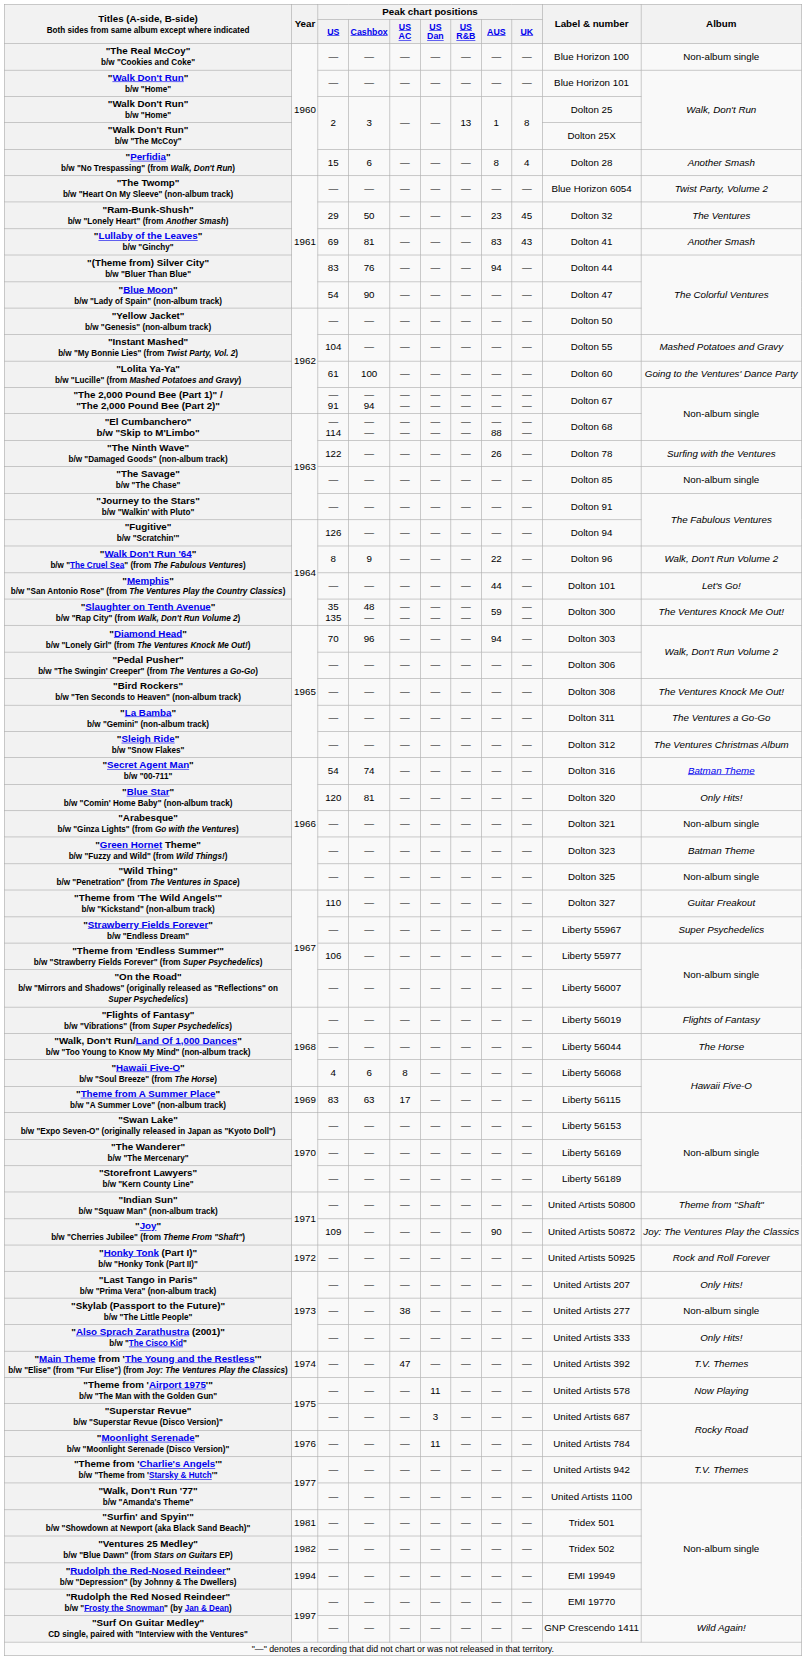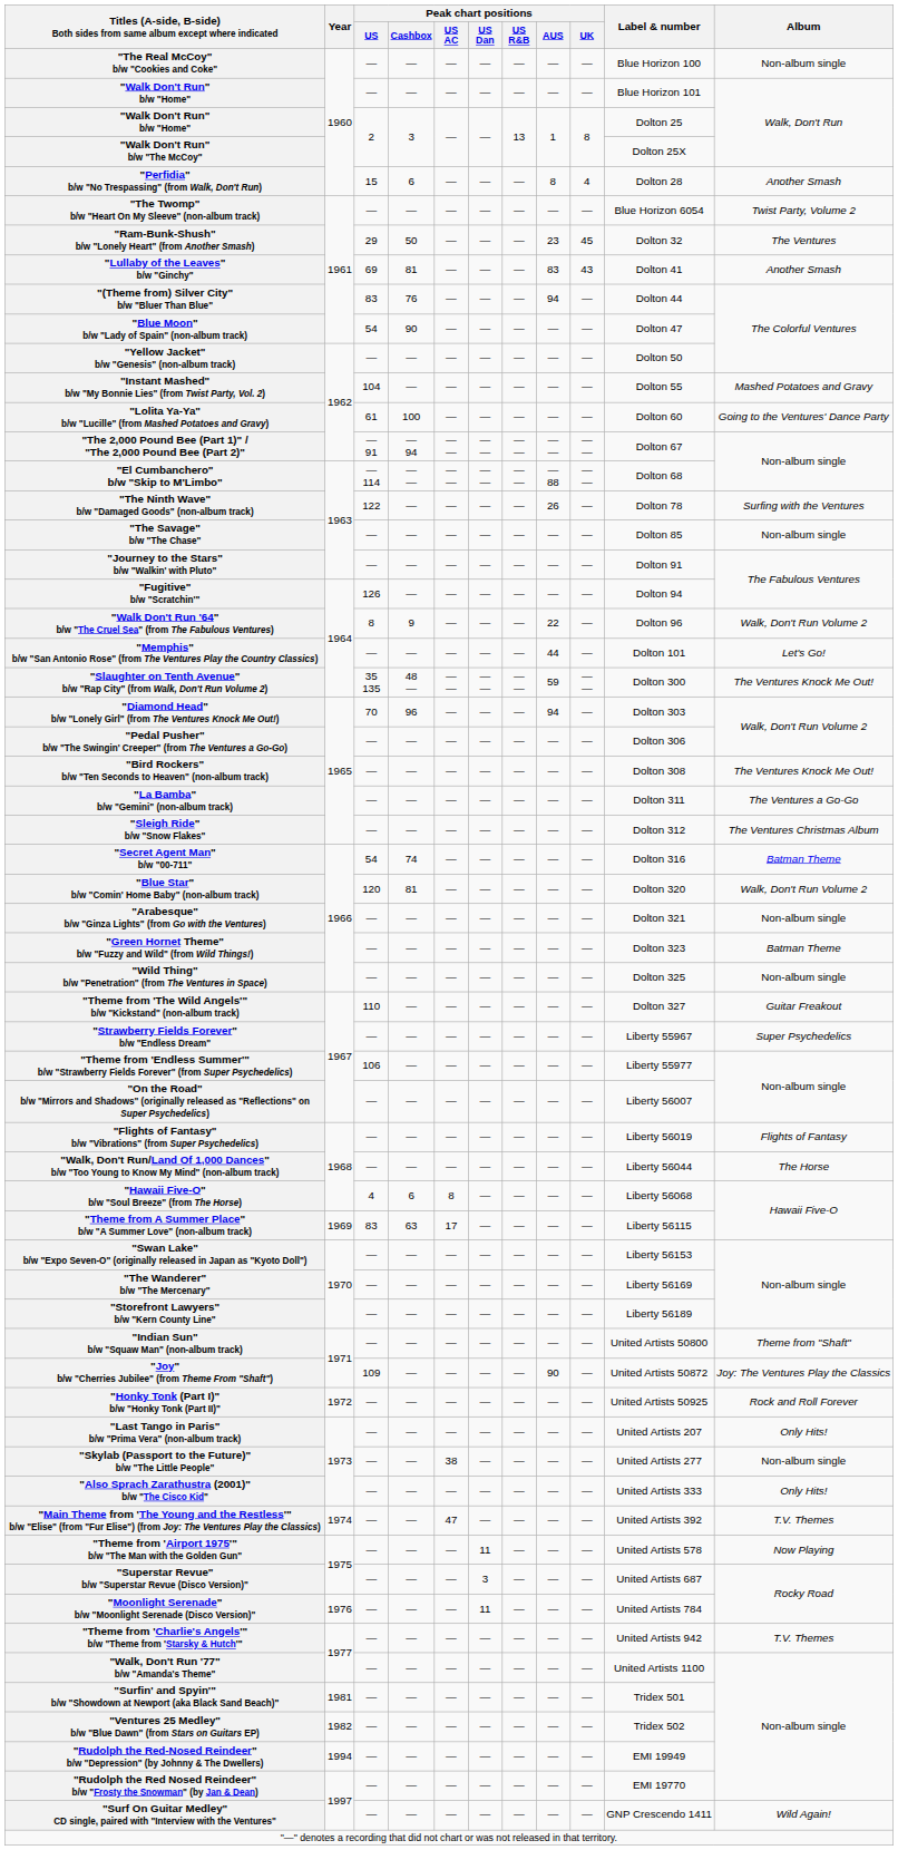"Blue Star" b/w "Comin' Home Baby" (non-album track) | Album: Only Hits! -> Walk, Don't Run Volume 2
